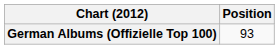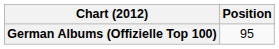German Albums (Offizielle Top 100) | Position: 93 -> 95
